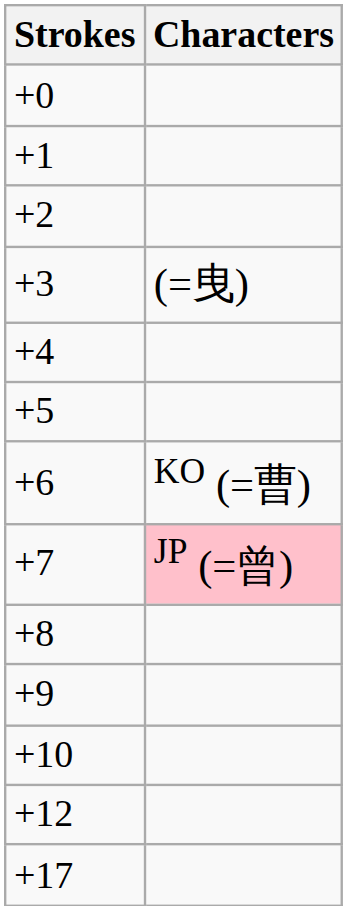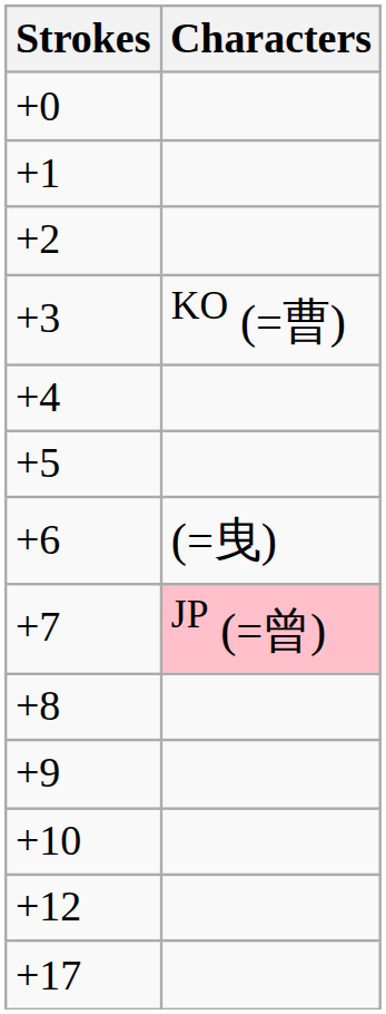+3 | Characters: (=曳) -> KO (=曹)
+6 | Characters: KO (=曹) -> (=曳)
